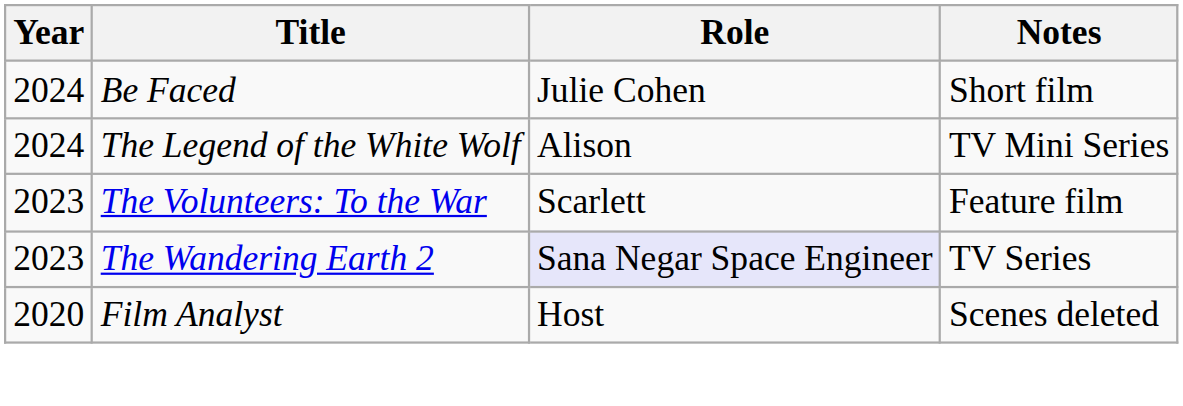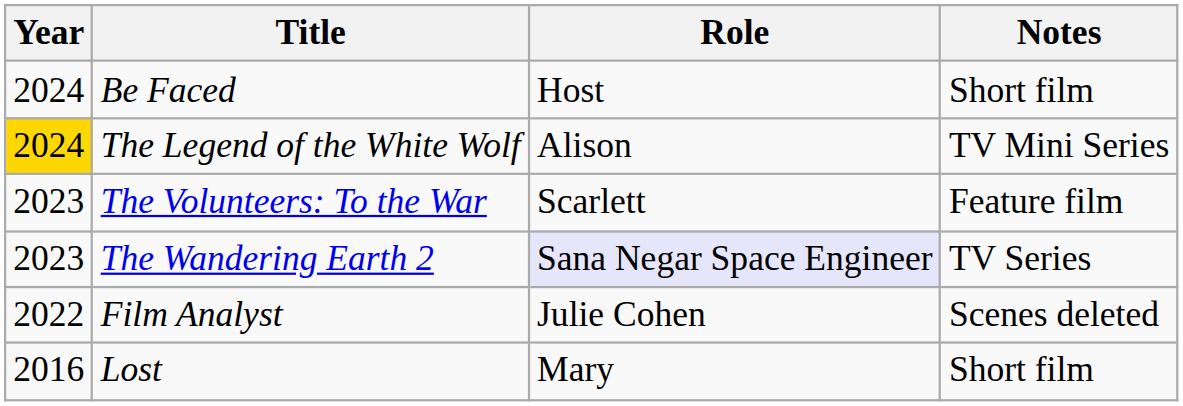Be Faced | Role: Julie Cohen -> Host
The Legend of the White Wolf | Year: no background -> gold background
Film Analyst | Year: 2020 -> 2022
Film Analyst | Role: Host -> Julie Cohen
+ row: 2016 | Lost | Mary | Short film
